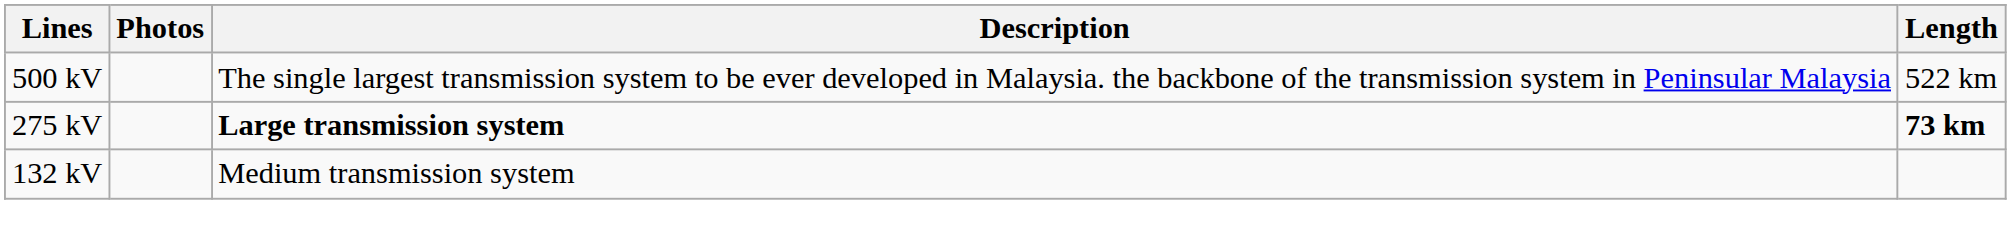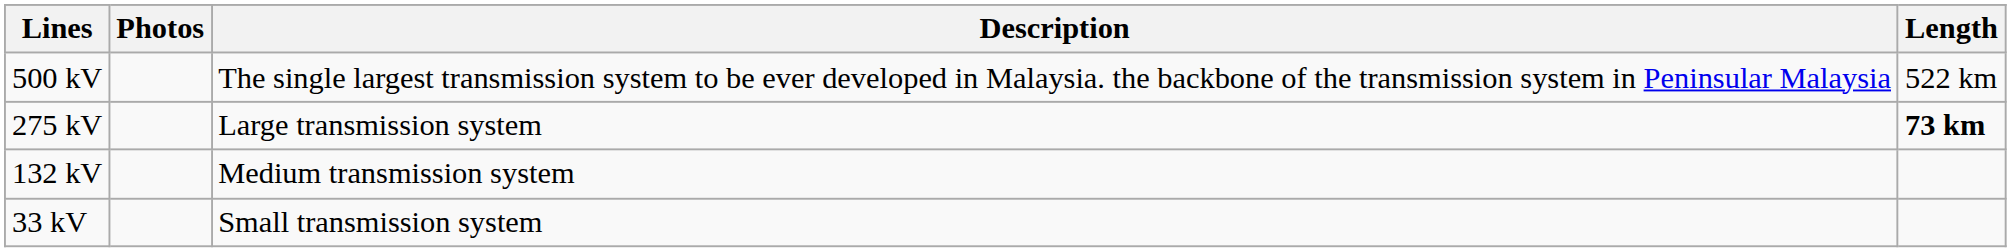275 kV | Description: bold -> normal
+ row: 33 kV | Small transmission system
